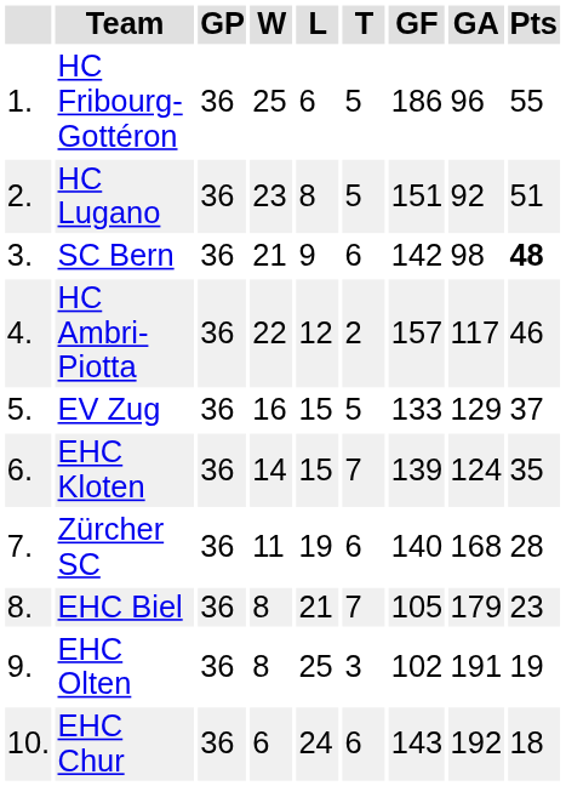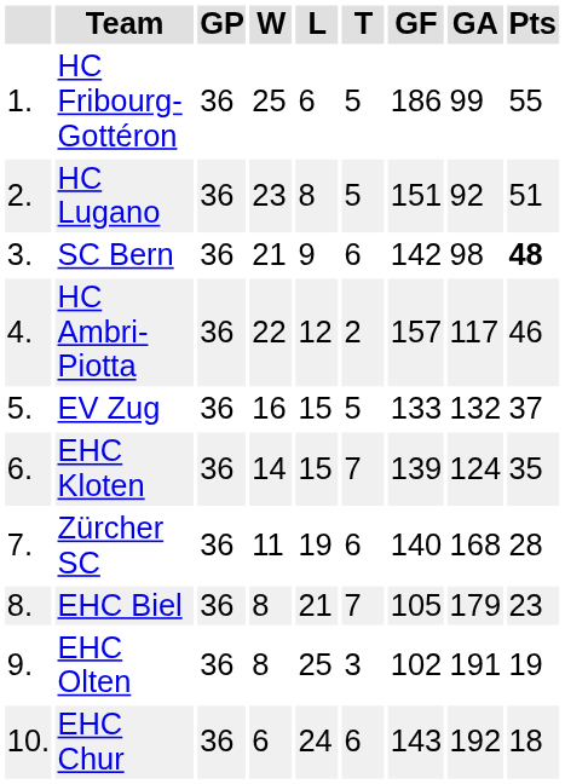HC Fribourg-Gottéron | GA: 96 -> 99
EV Zug | GA: 129 -> 132
